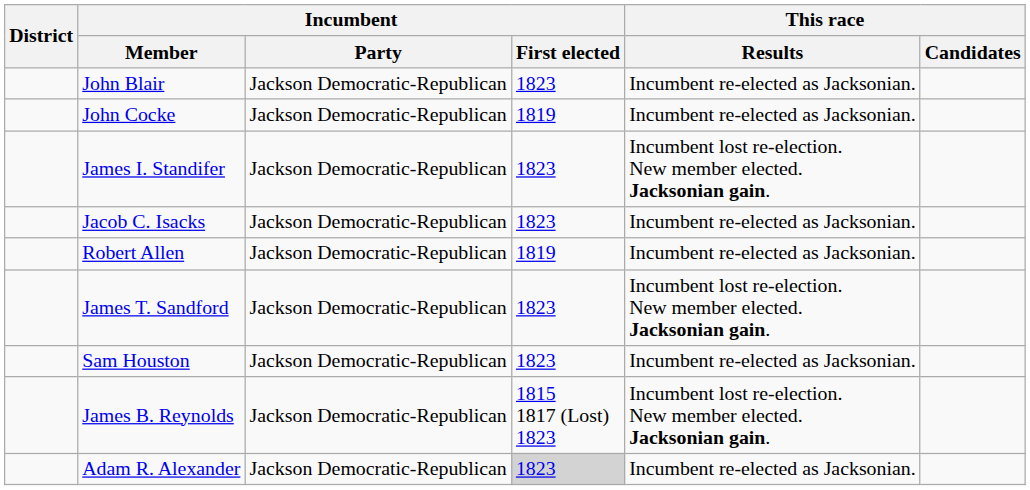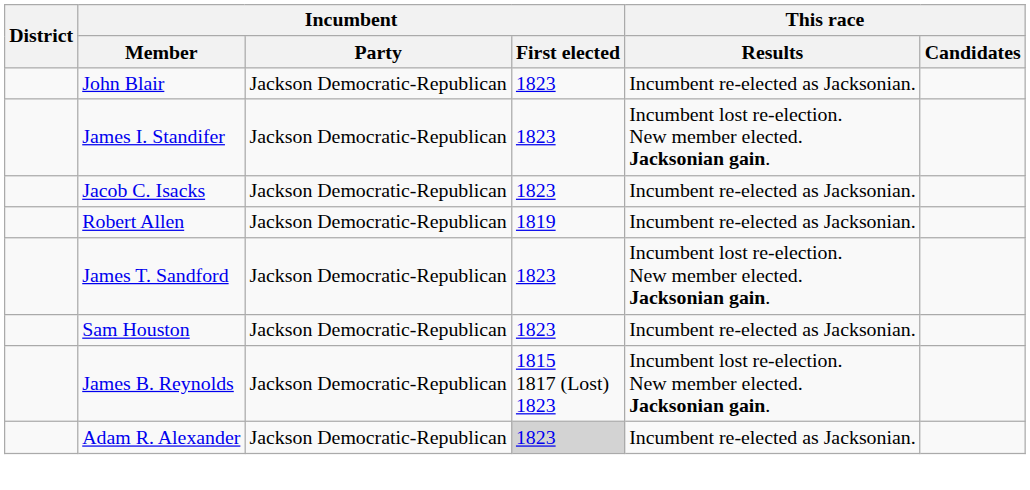- row: John Cocke | Jackson Democratic-Republican | 1819 | Incumbent re-elected as Jacksonian.
